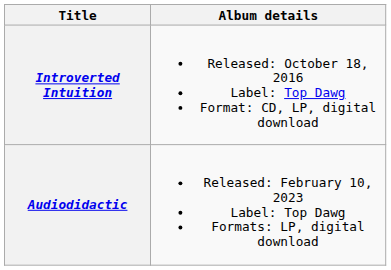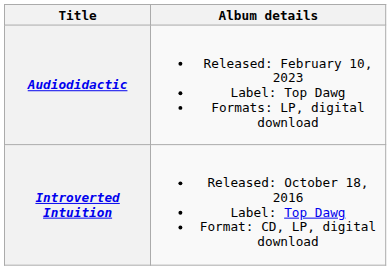rows swapped: Introverted Intuition <-> Audiodidactic
